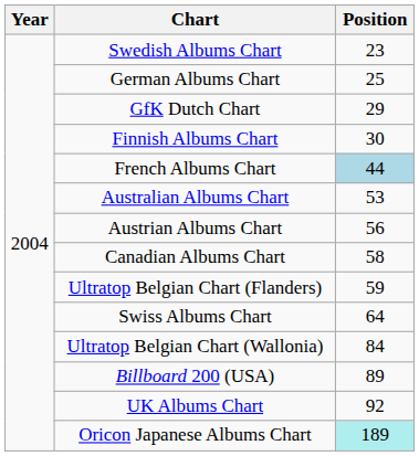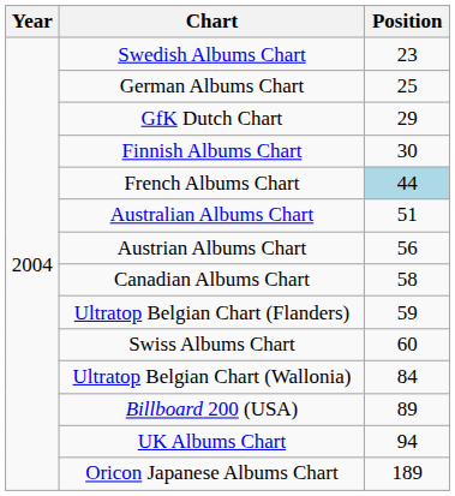Australian Albums Chart | Position: 53 -> 51
Swiss Albums Chart | Position: 64 -> 60
UK Albums Chart | Position: 92 -> 94
Oricon Japanese Albums Chart | Position: paleturquoise background -> no background
